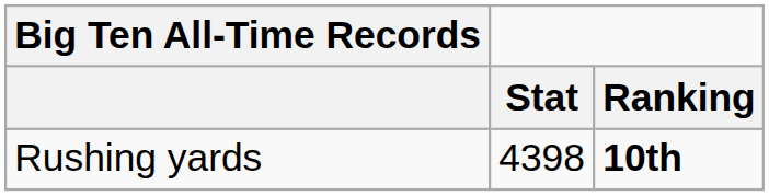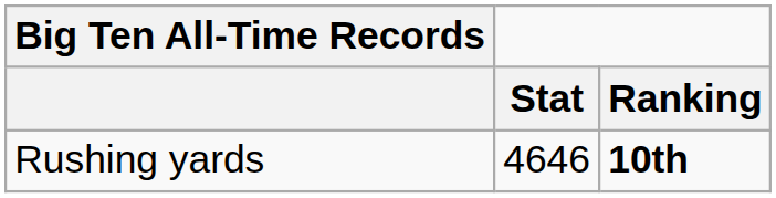Rushing yards | Stat: 4398 -> 4646
